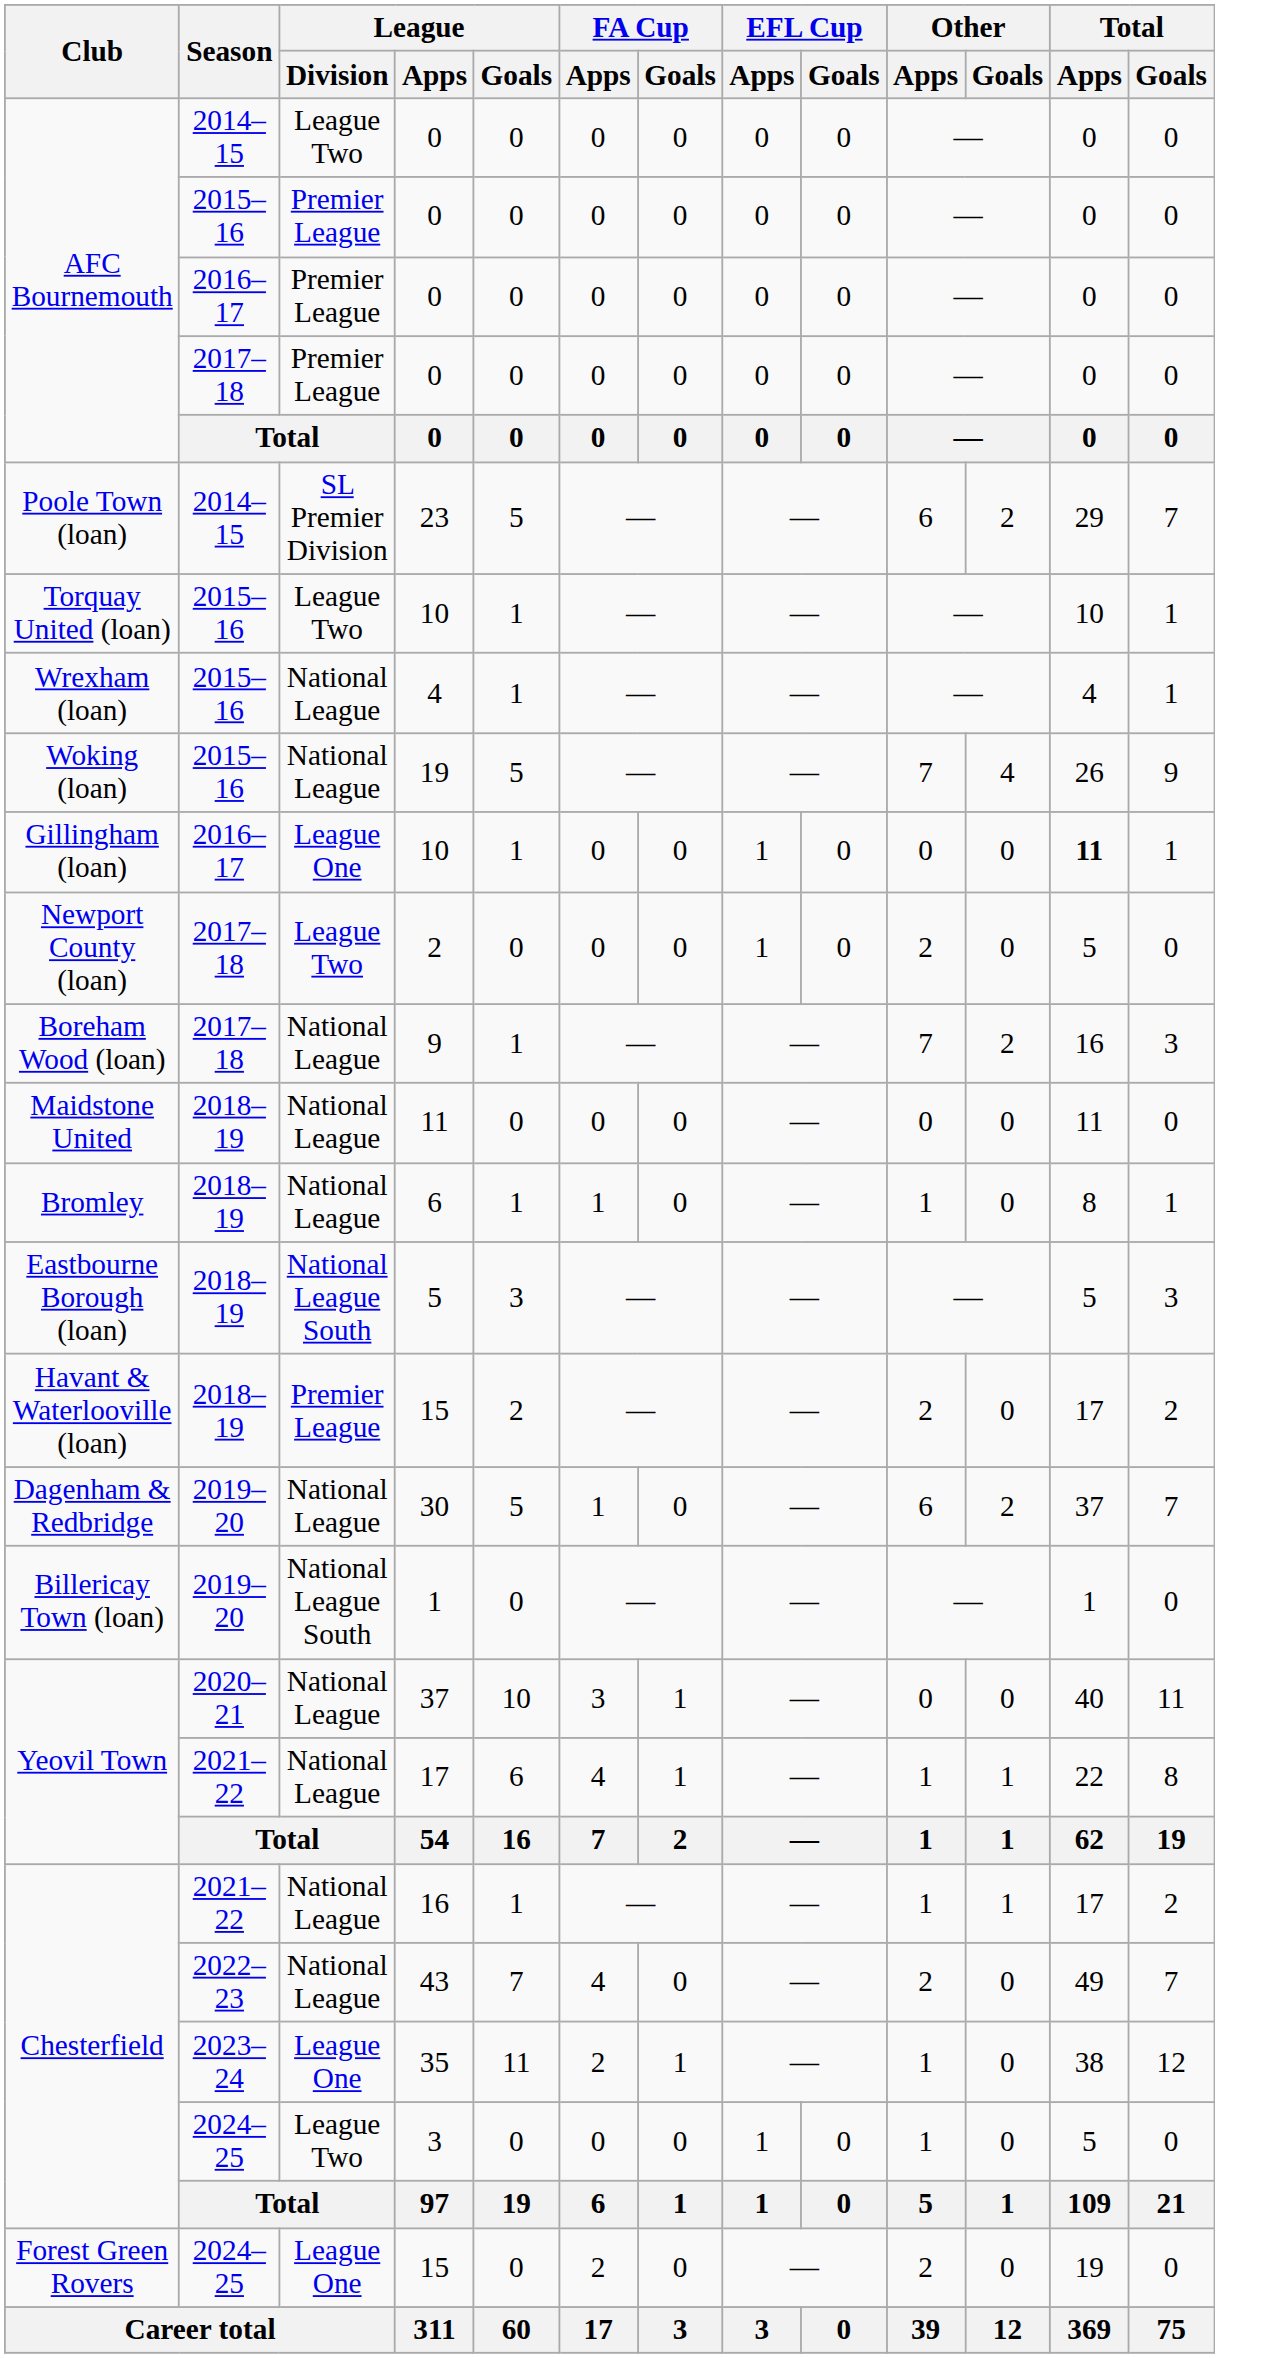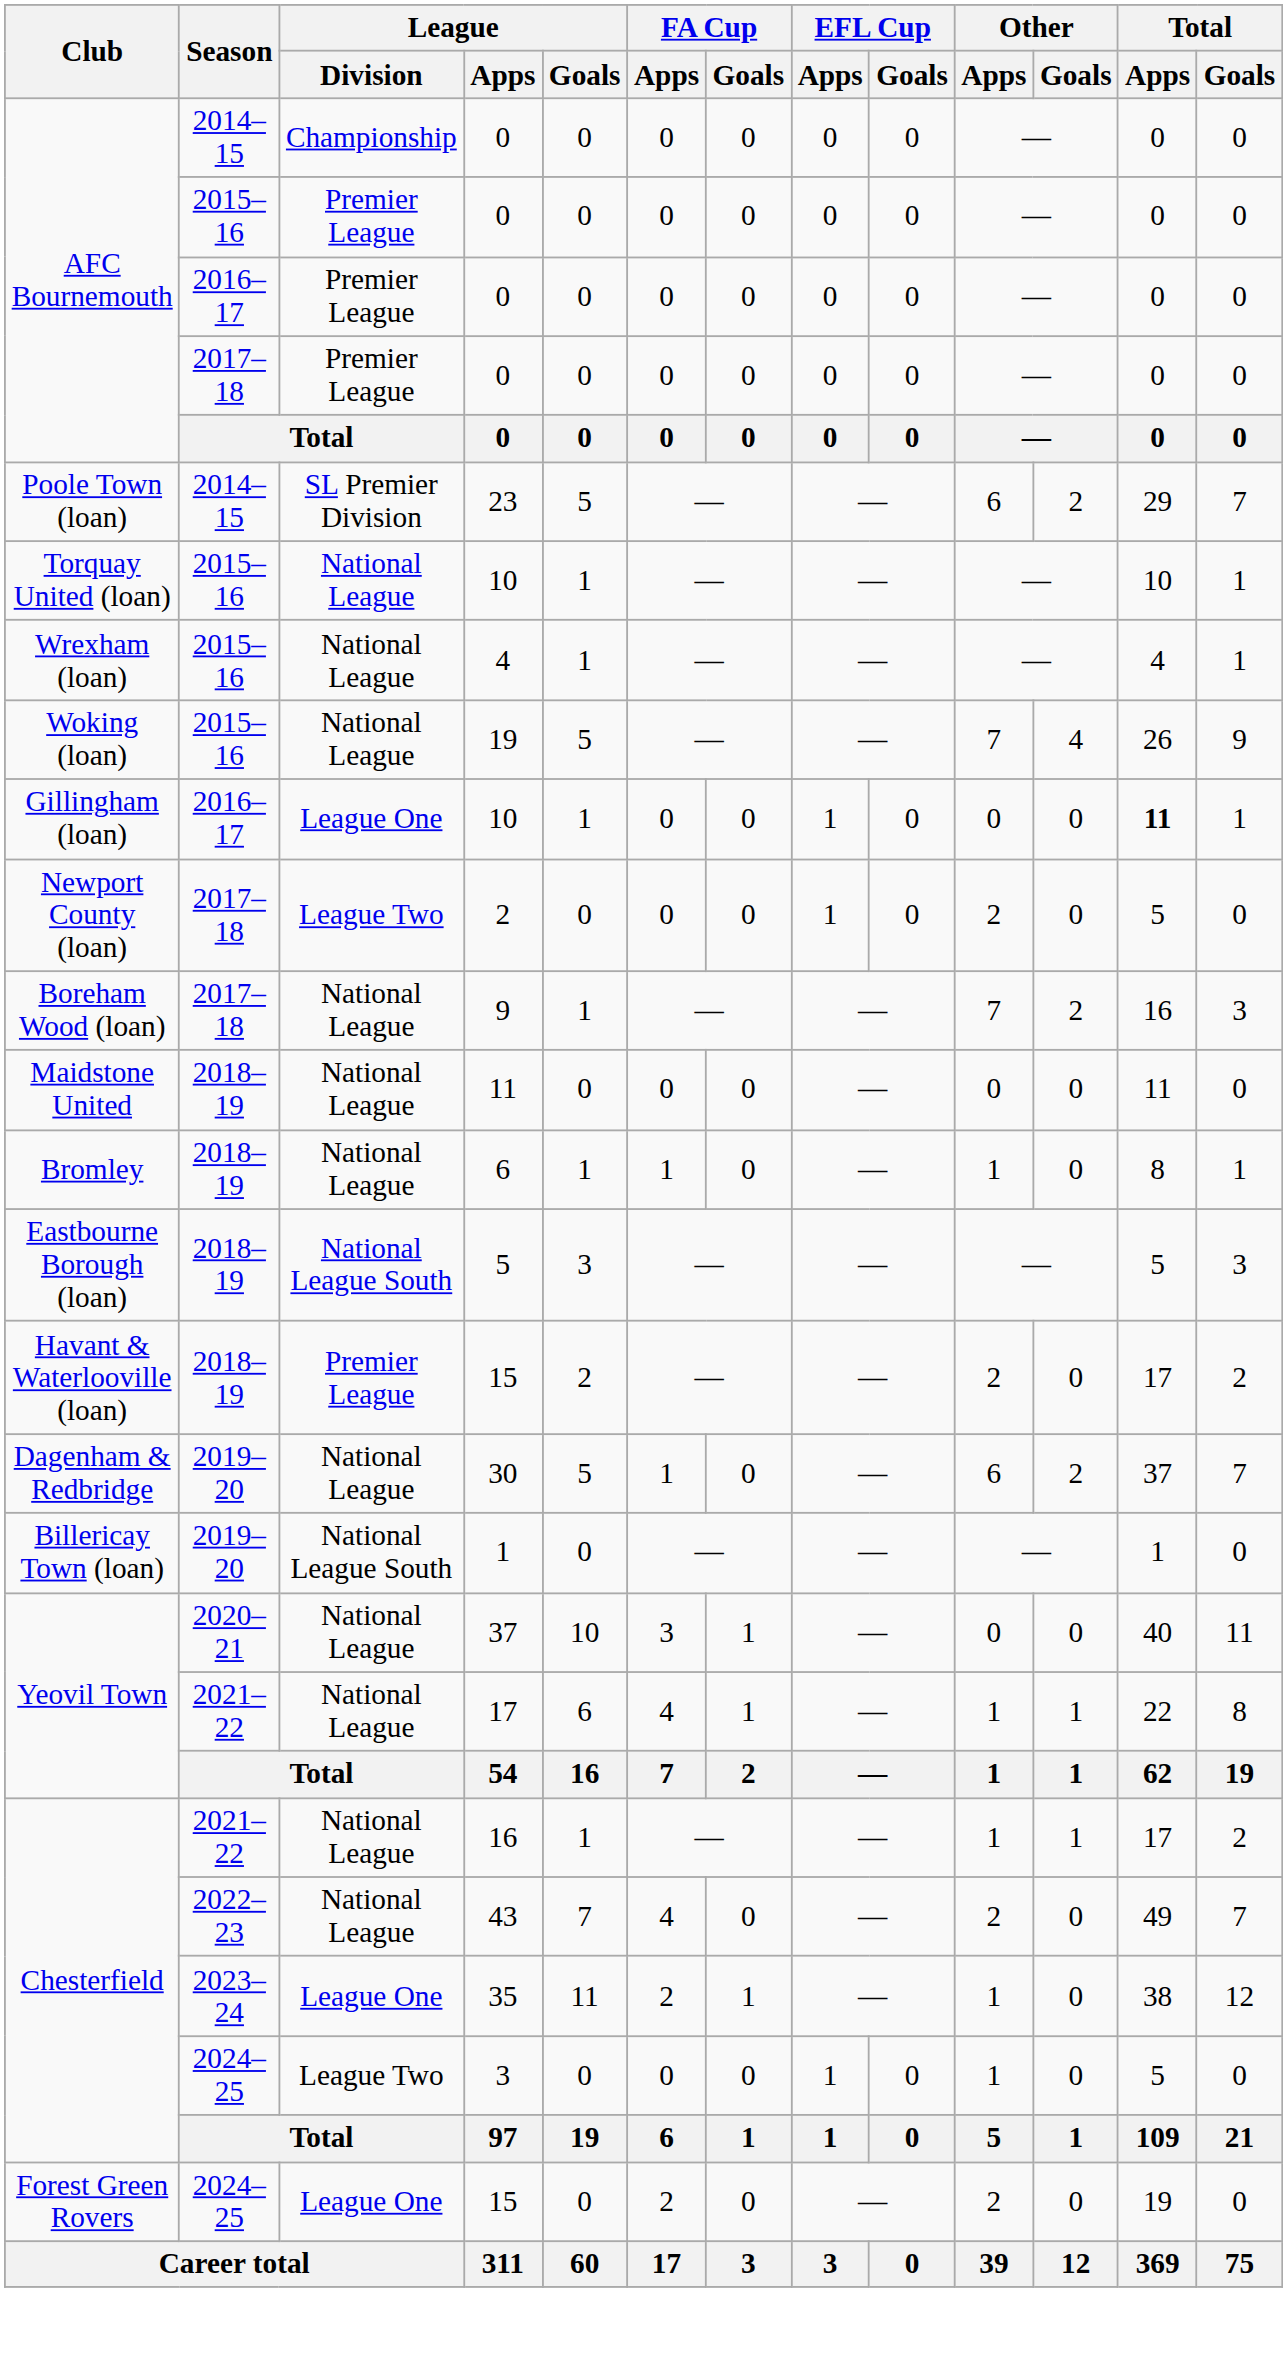2014–15 / 0 | League / Division: League Two -> Championship
2015–16 / 10 | League / Division: League Two -> National League
